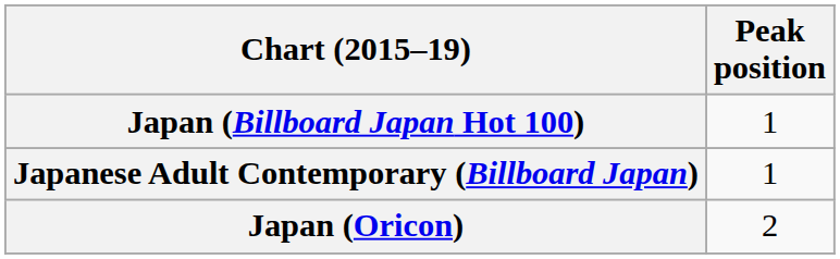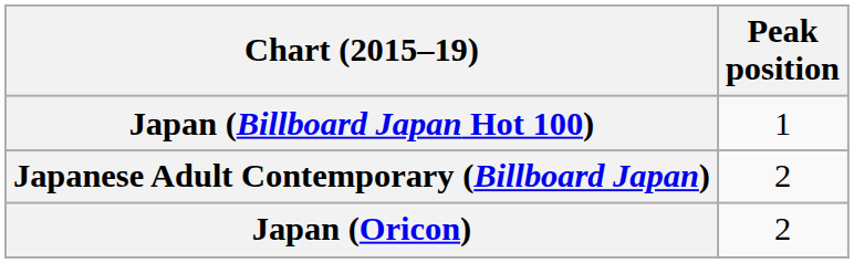Japanese Adult Contemporary (Billboard Japan) | Peak position: 1 -> 2
